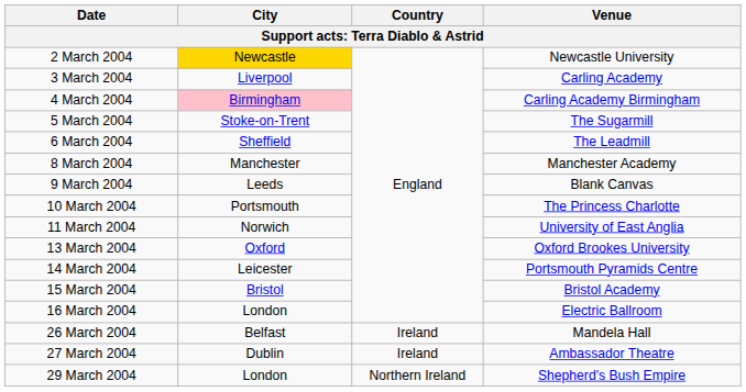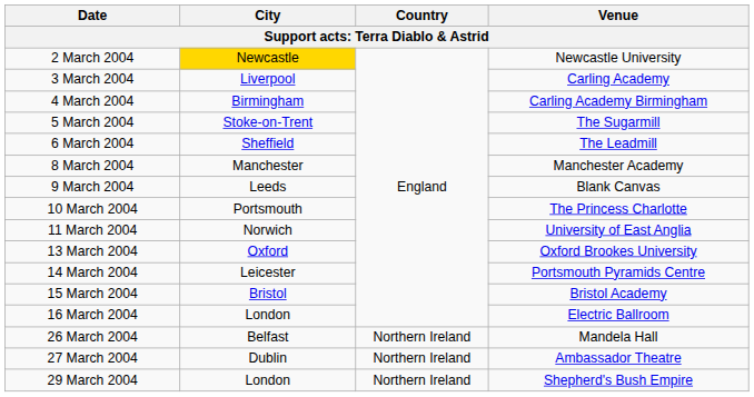4 March 2004 | City: pink background -> no background
26 March 2004 | Country: Ireland -> Northern Ireland
27 March 2004 | Country: Ireland -> Northern Ireland
